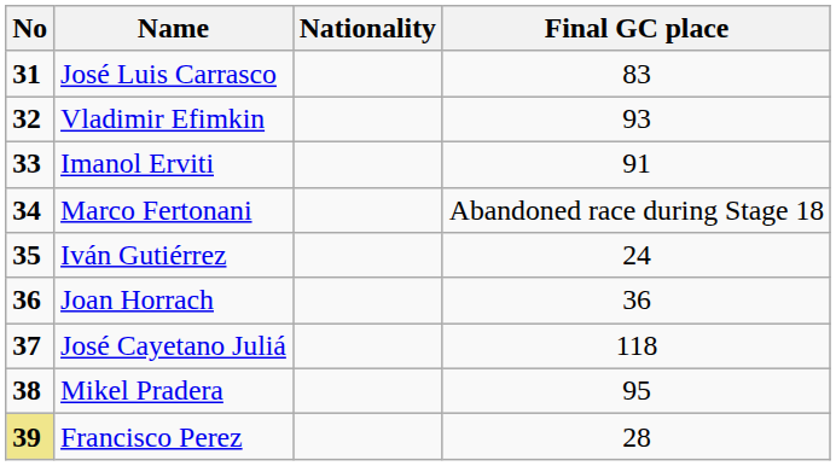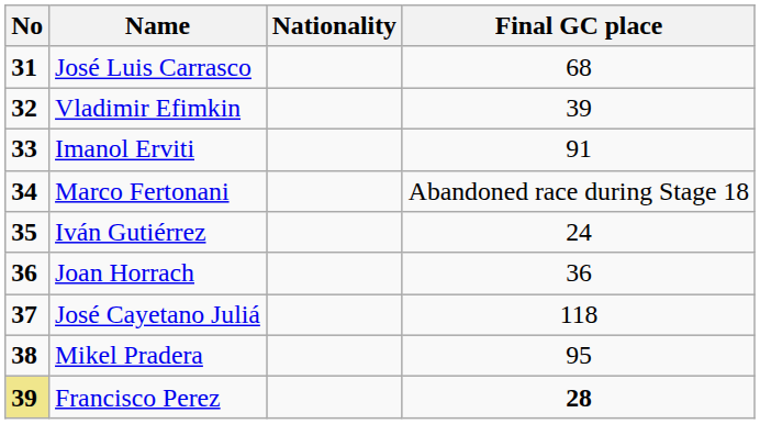José Luis Carrasco | Final GC place: 83 -> 68
Vladimir Efimkin | Final GC place: 93 -> 39
Francisco Perez | Final GC place: normal -> bold
